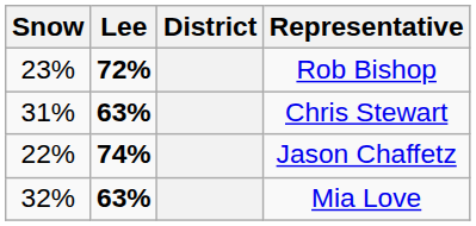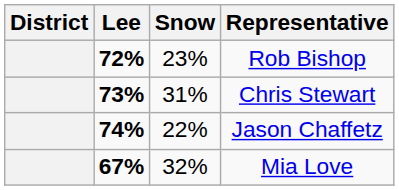columns swapped: District <-> Snow
Chris Stewart | Lee: 63% -> 73%
Mia Love | Lee: 63% -> 67%
